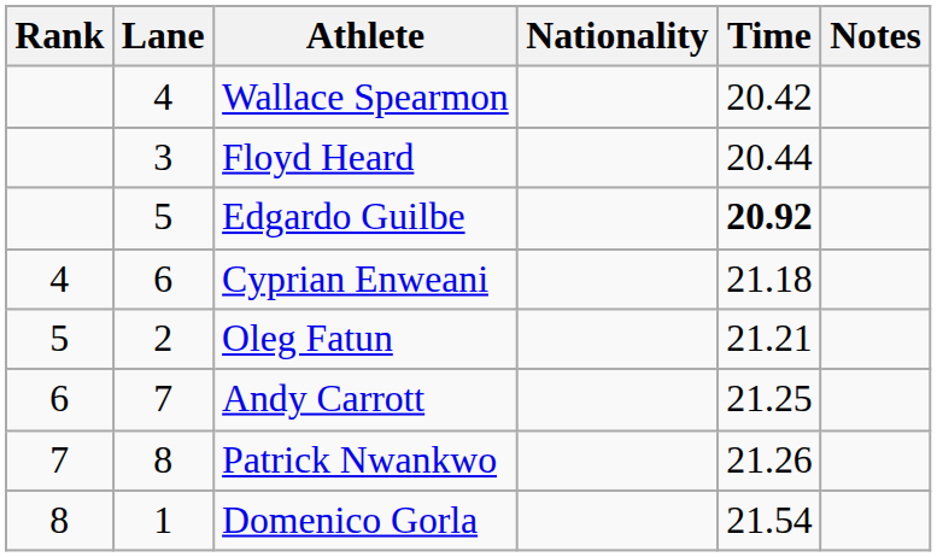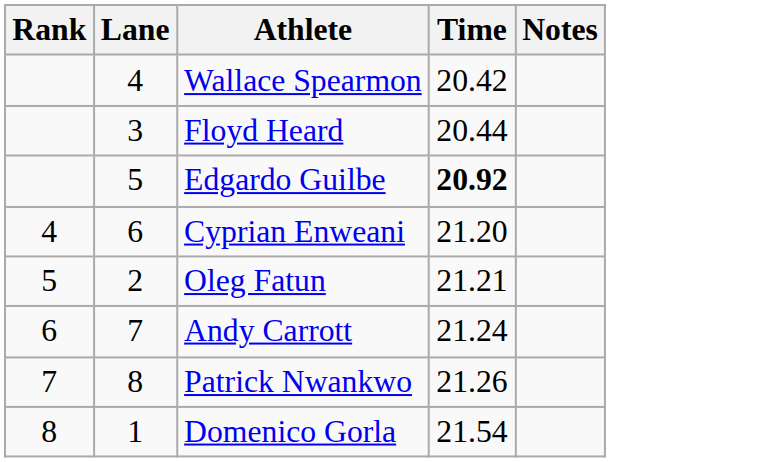- column: Nationality
Cyprian Enweani | Time: 21.18 -> 21.20
Andy Carrott | Time: 21.25 -> 21.24
